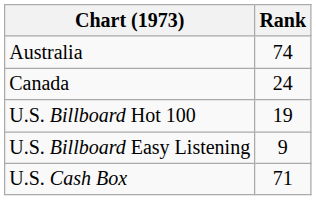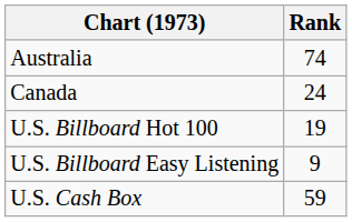U.S. Cash Box | Rank: 71 -> 59
